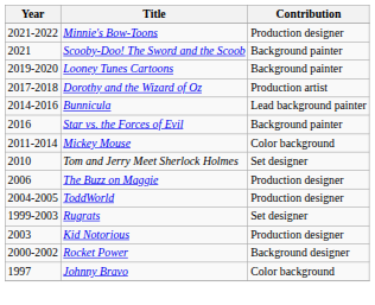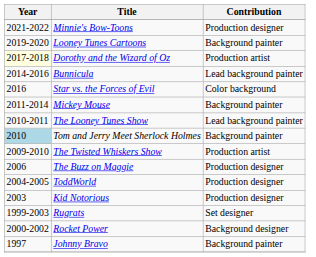- row: 2021 | Scooby-Doo! The Sword and the Scoob | Background painter
Dorothy and the Wizard of Oz | Year: no background -> lightyellow background
Star vs. the Forces of Evil | Contribution: Background painter -> Color background
Mickey Mouse | Contribution: Color background -> Background painter
+ row: 2010-2011 | The Looney Tunes Show | Lead background painter
Tom and Jerry Meet Sherlock Holmes | Year: no background -> lightblue background
Tom and Jerry Meet Sherlock Holmes | Contribution: Set designer -> Background painter
+ row: 2009-2010 | The Twisted Whiskers Show | Production artist
rows swapped: Kid Notorious <-> Rugrats
Johnny Bravo | Contribution: Color background -> Background painter
